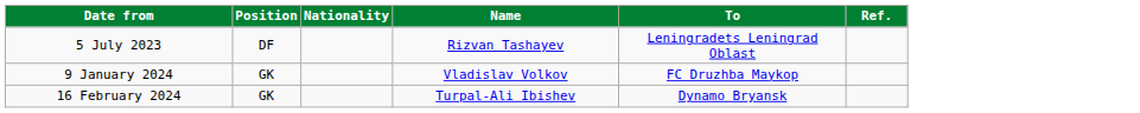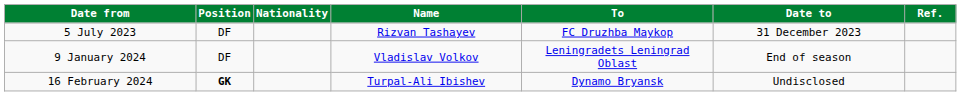+ column: Date to | 31 December 2023 | End of season | Undisclosed
5 July 2023 | To: Leningradets Leningrad Oblast -> FC Druzhba Maykop
9 January 2024 | Position: GK -> DF
9 January 2024 | To: FC Druzhba Maykop -> Leningradets Leningrad Oblast
16 February 2024 | Position: normal -> bold
